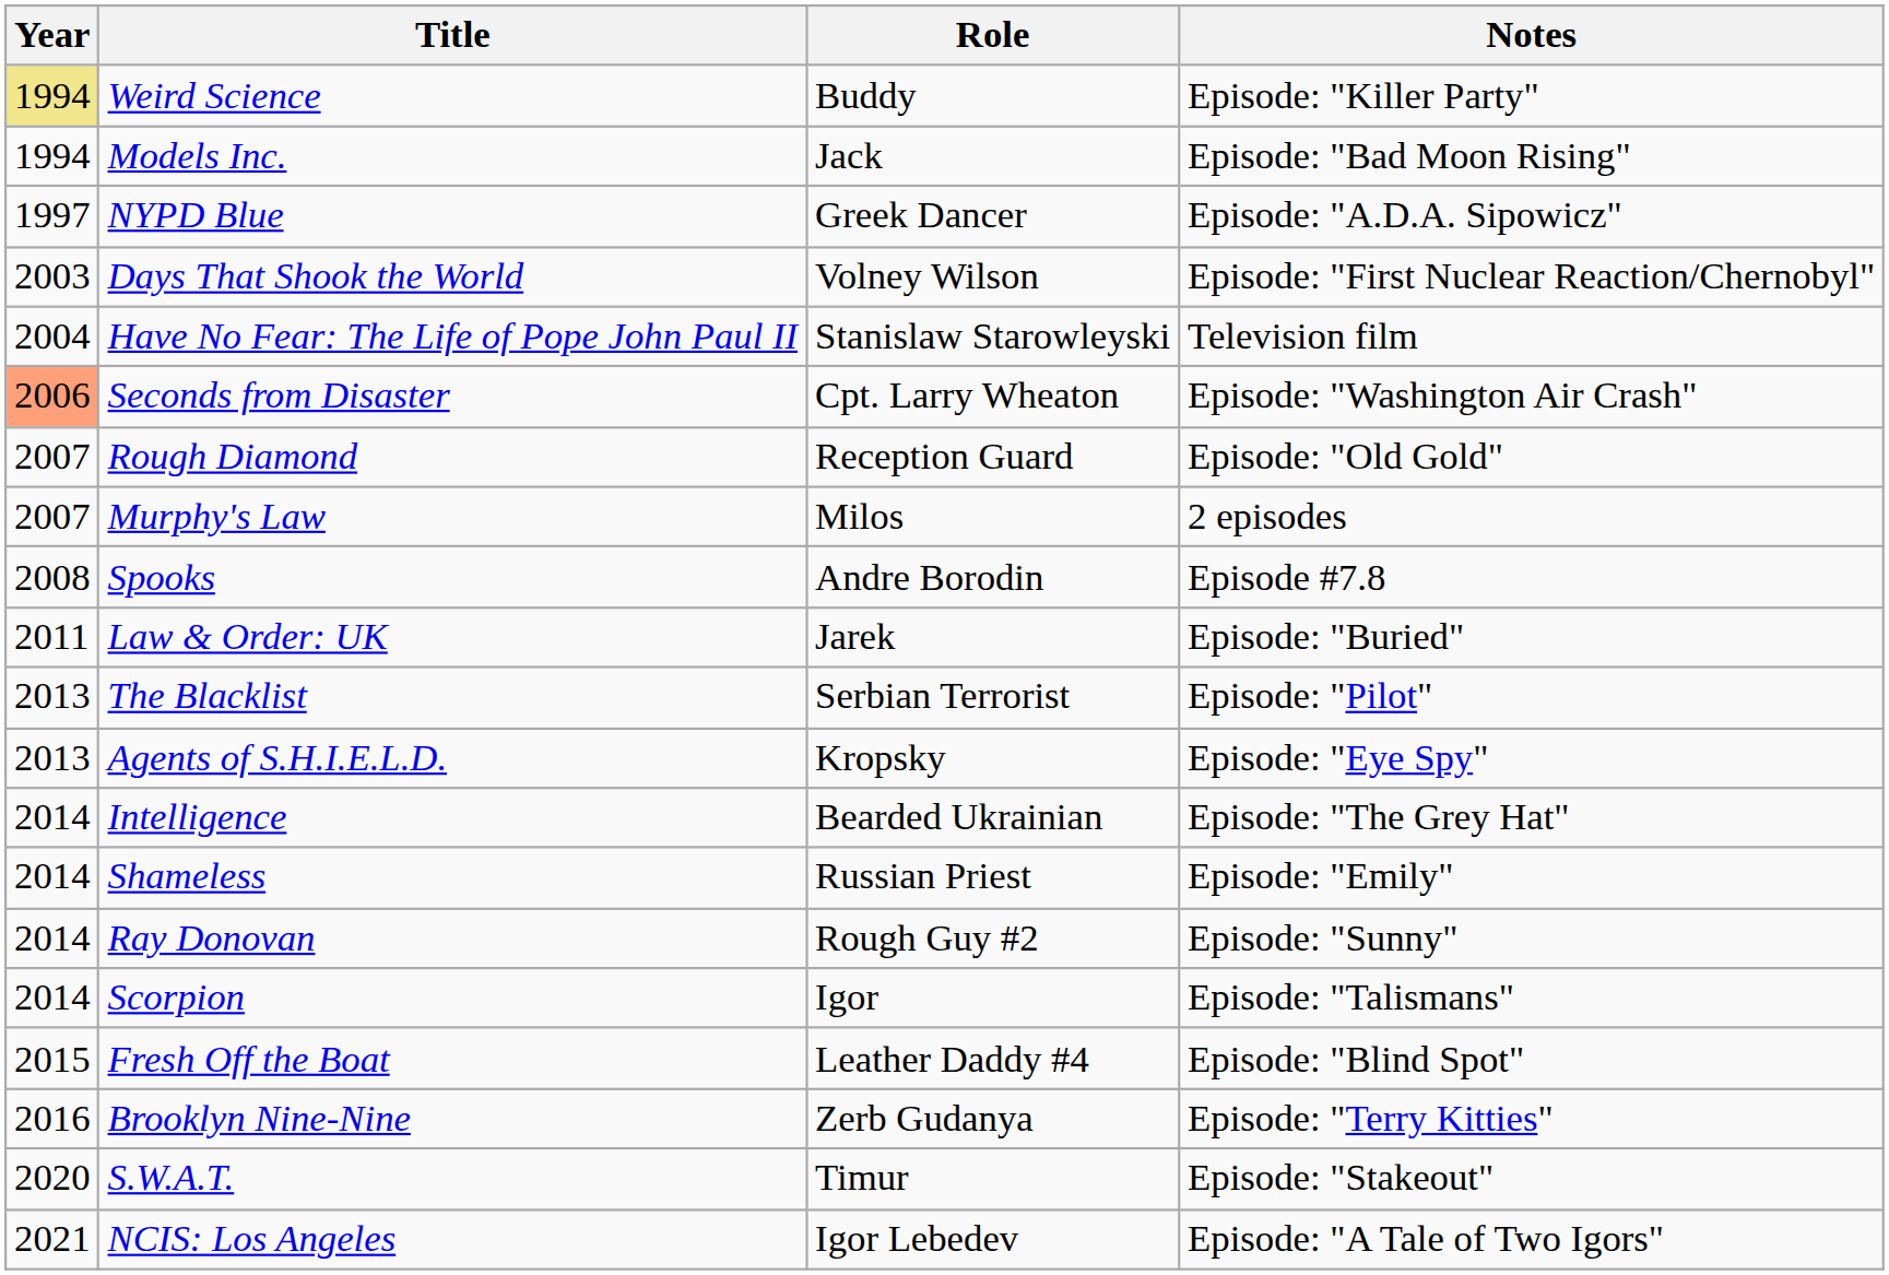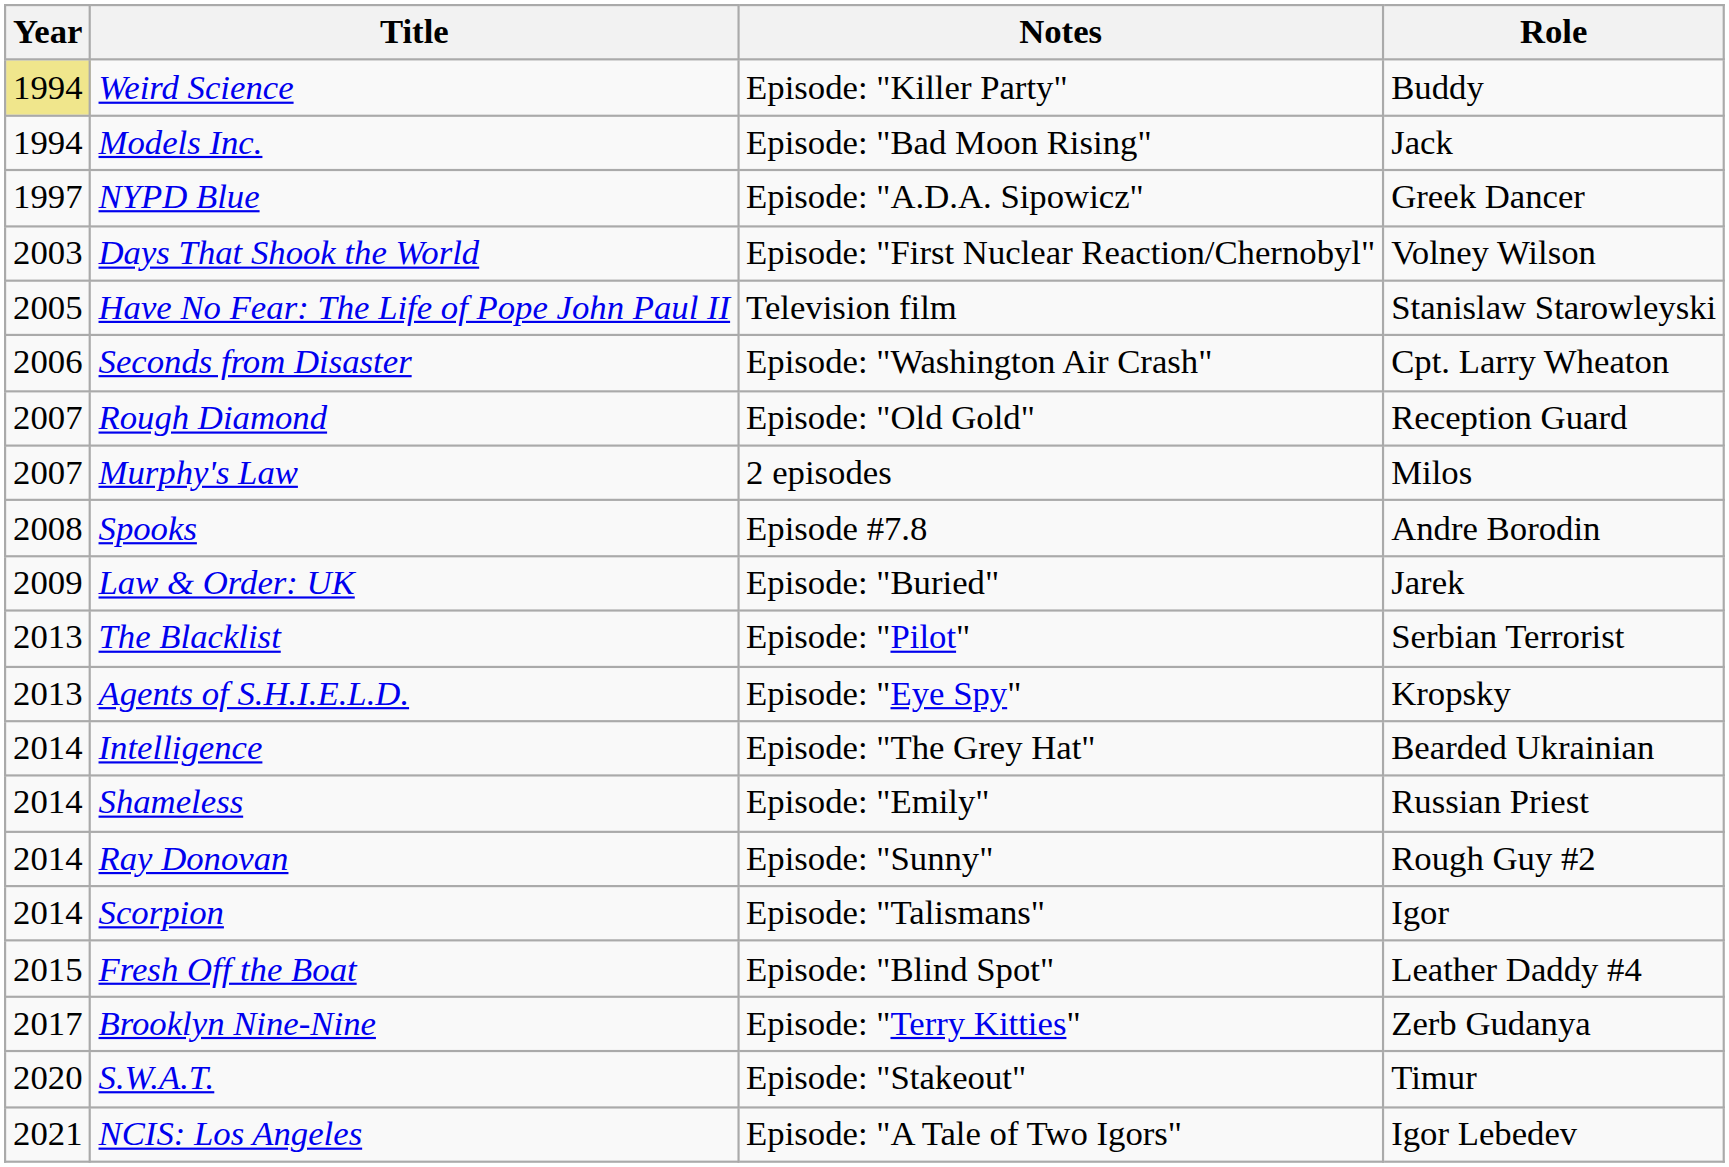columns swapped: Role <-> Notes
Have No Fear: The Life of Pope John Paul II | Year: 2004 -> 2005
Seconds from Disaster | Year: lightsalmon background -> no background
Law & Order: UK | Year: 2011 -> 2009
Brooklyn Nine-Nine | Year: 2016 -> 2017
